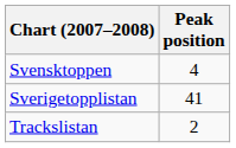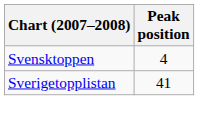- row: Trackslistan | 2
